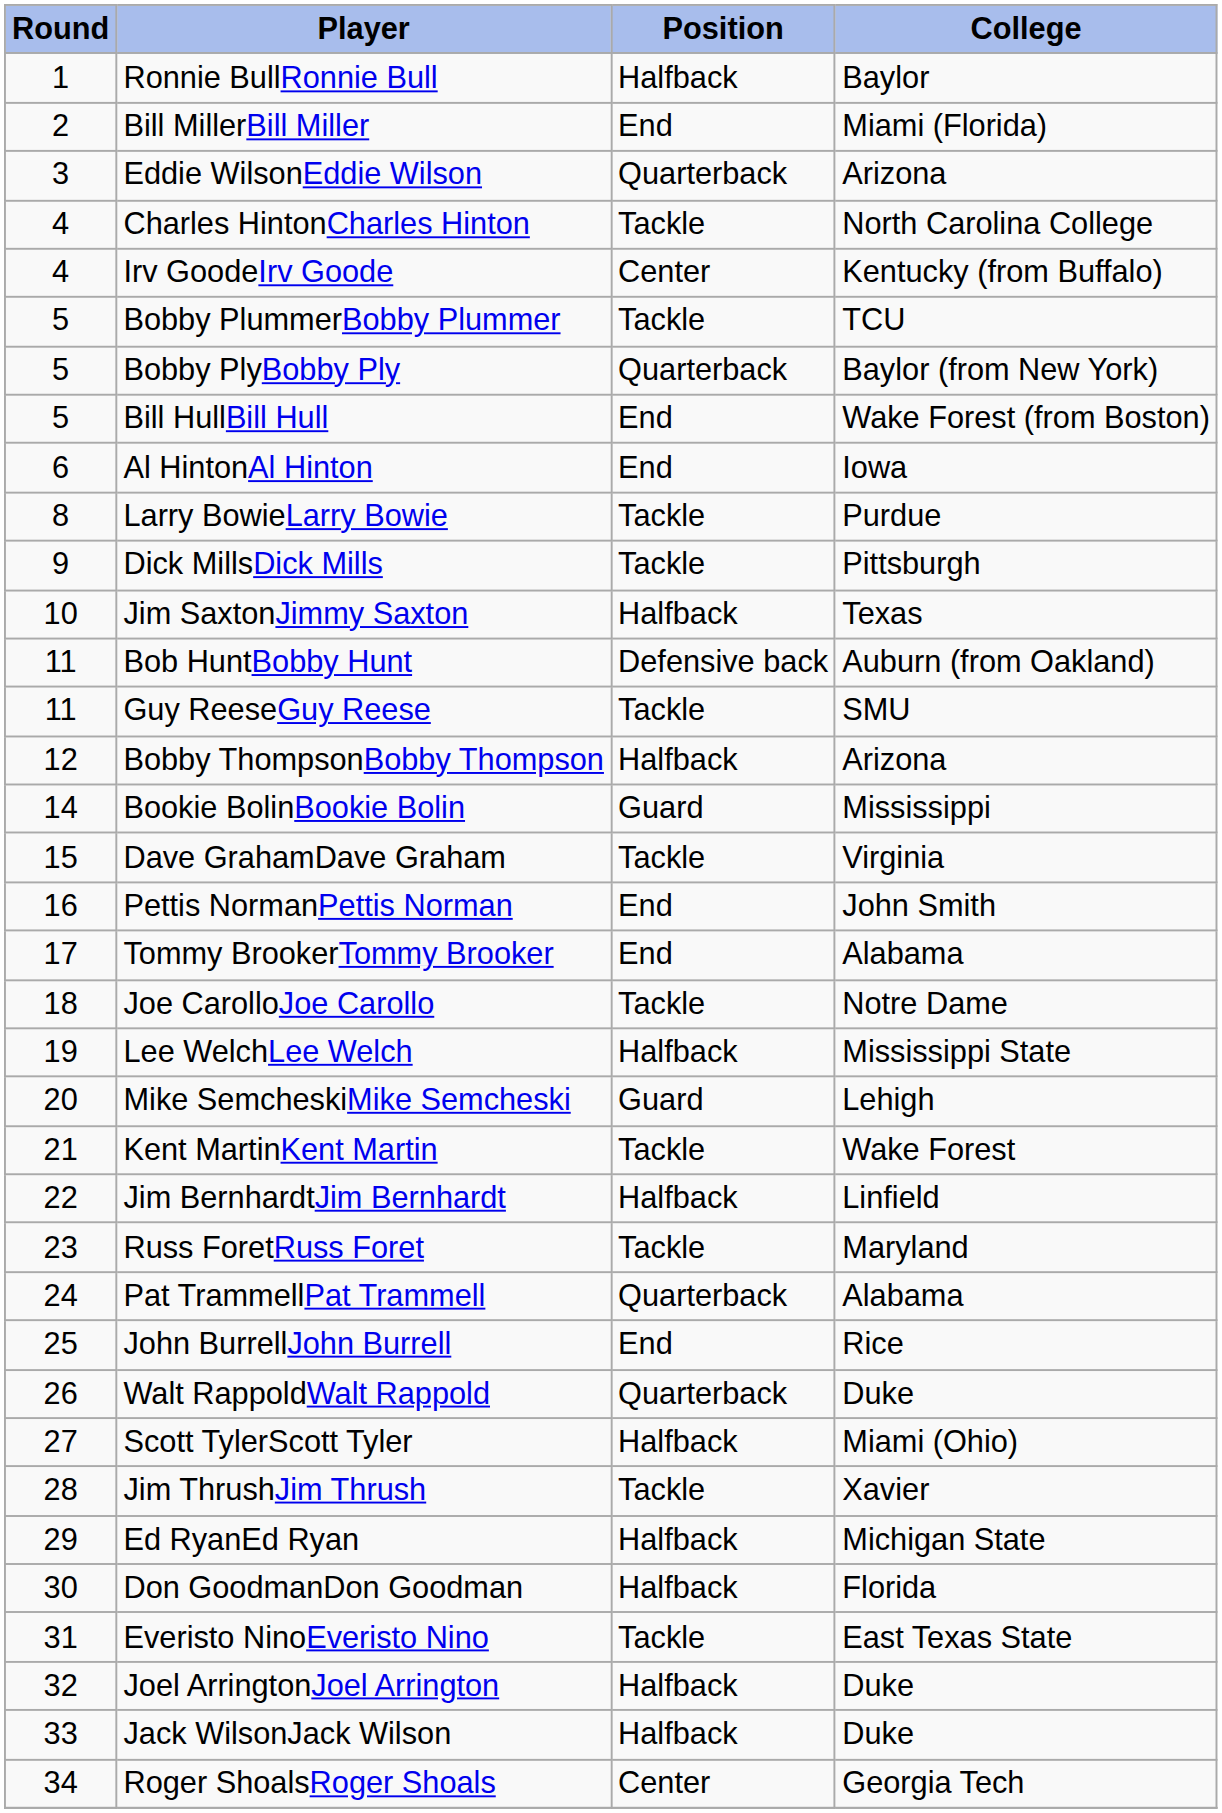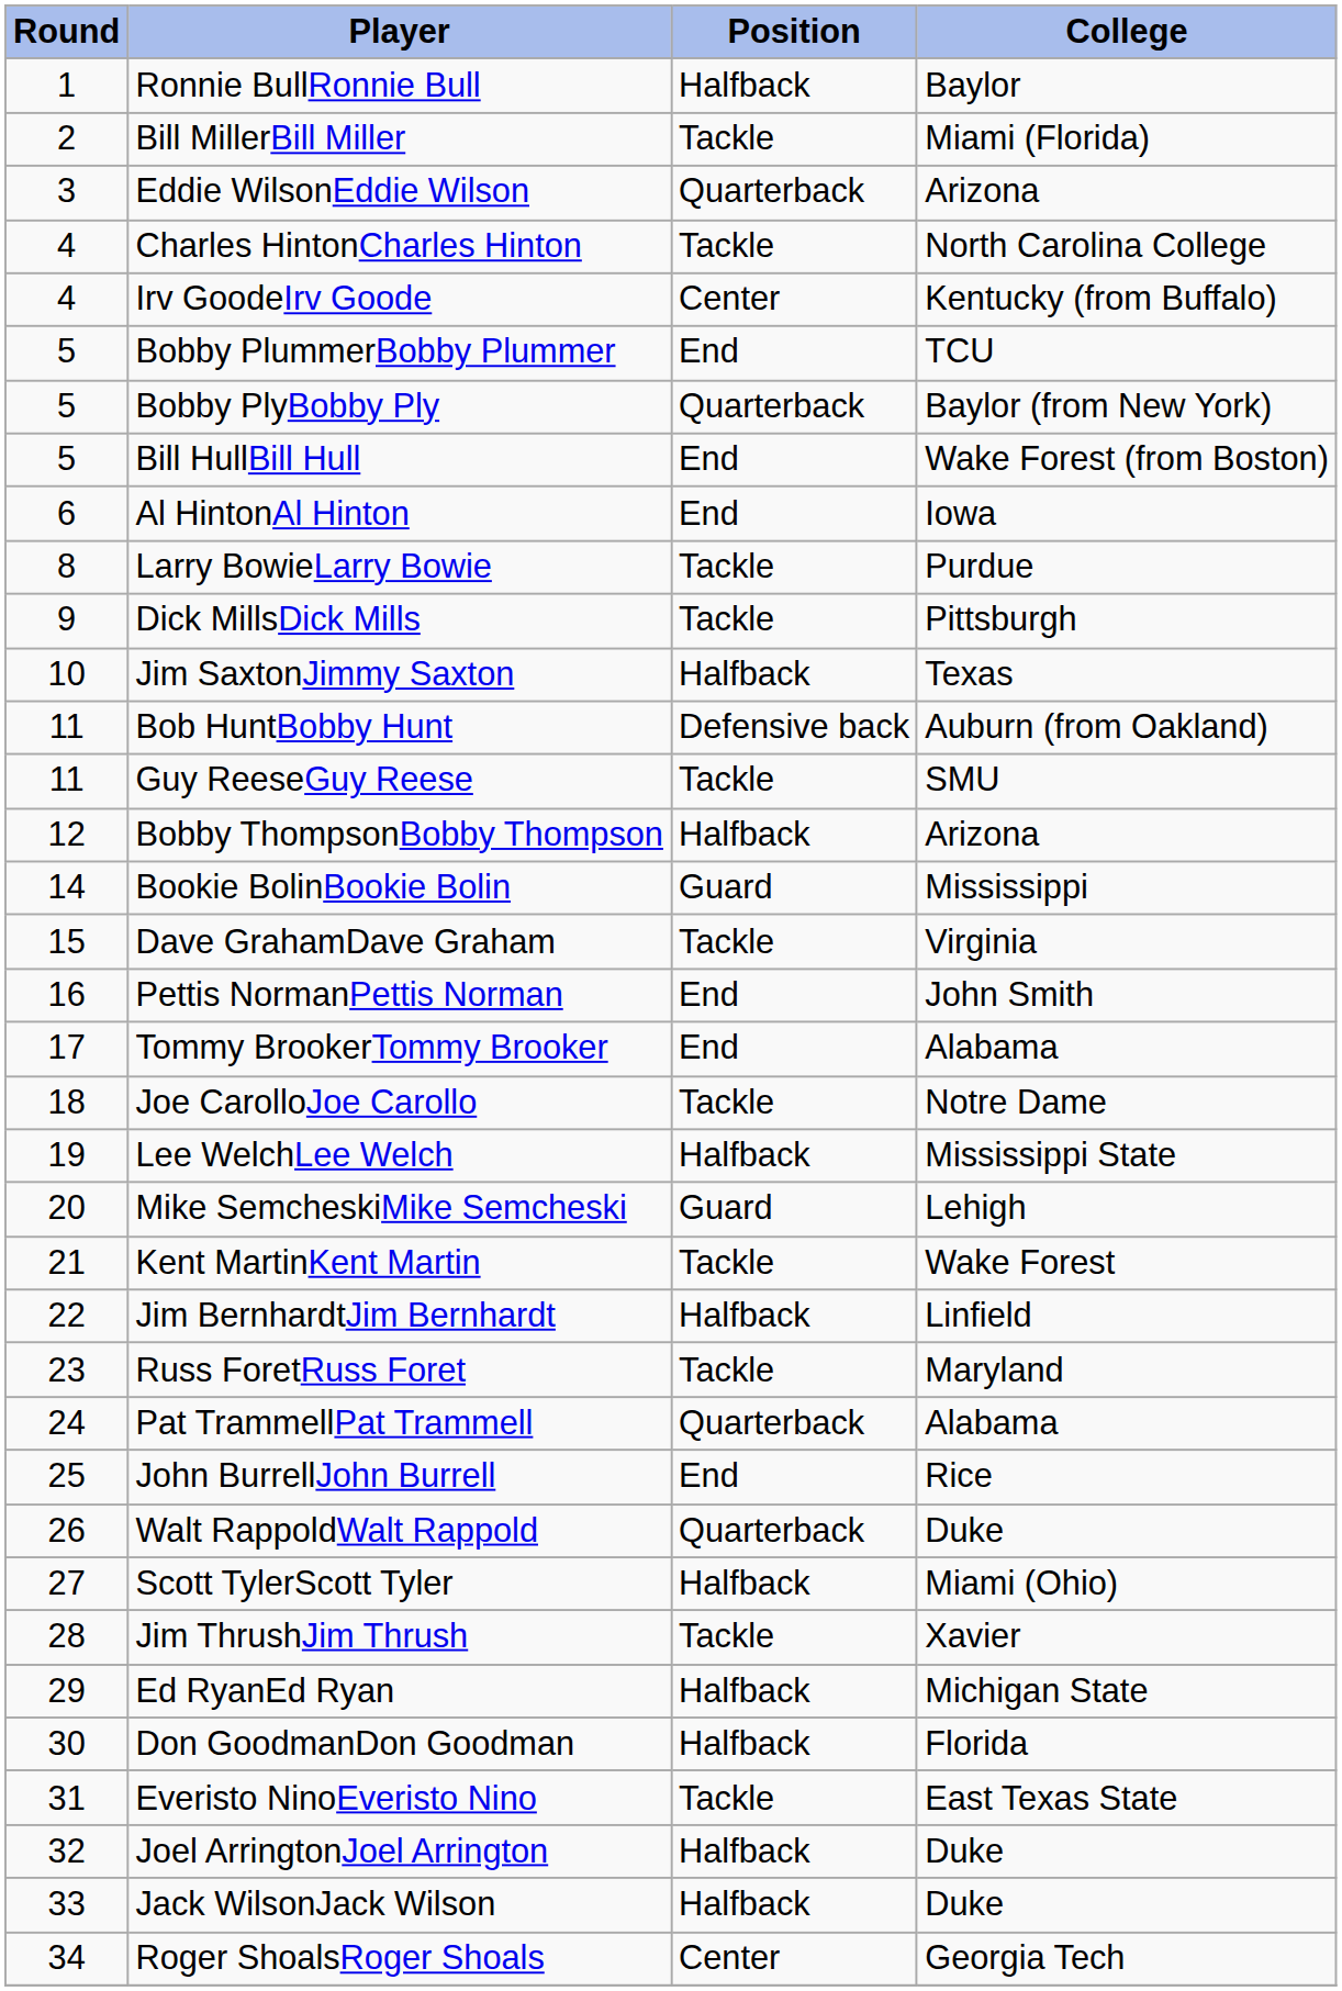Bill MillerBill Miller | Position: End -> Tackle
Bobby PlummerBobby Plummer | Position: Tackle -> End
